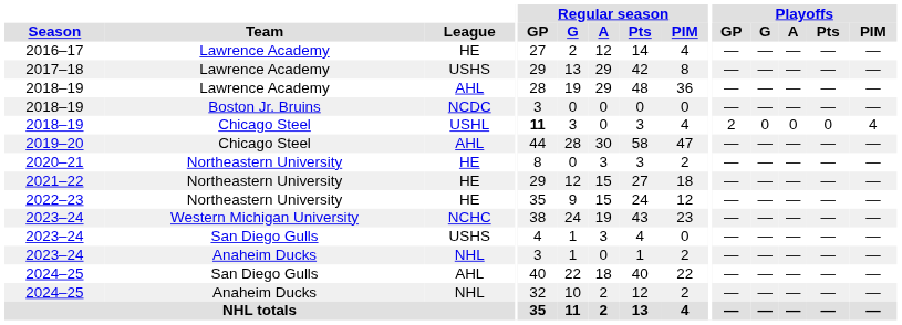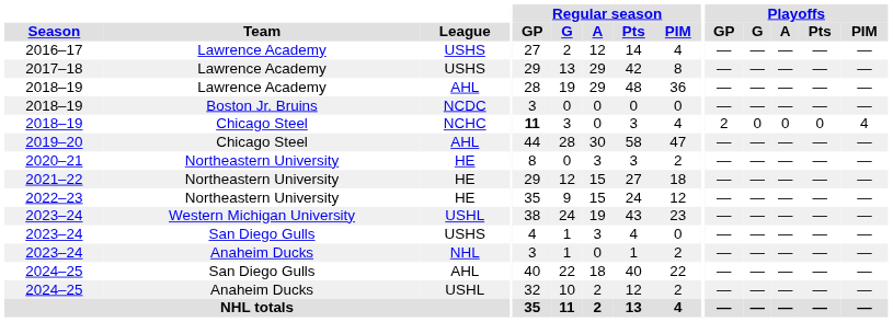2016–17 | League: HE -> USHS
2018–19 / Chicago Steel | League: USHL -> NCHC
2023–24 / Western Michigan University | League: NCHC -> USHL
2024–25 / Anaheim Ducks | League: NHL -> USHL
